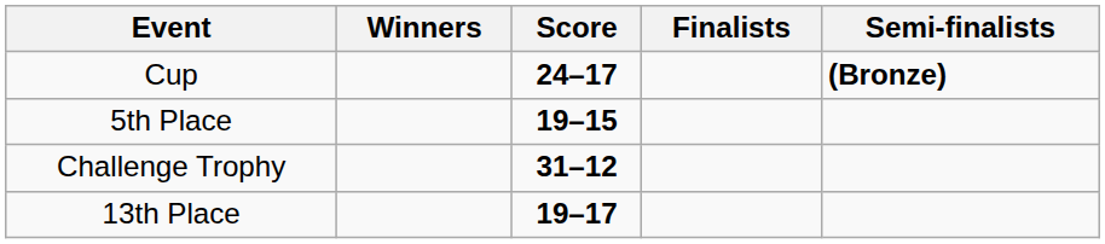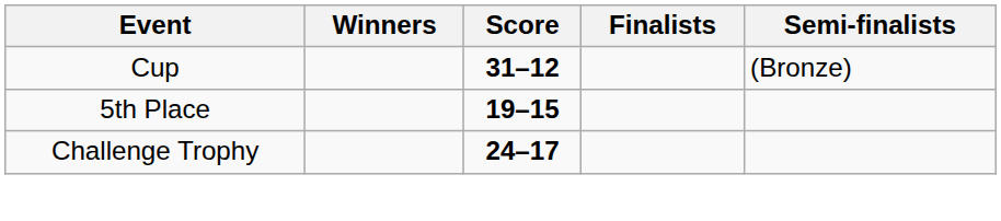Cup | Score: 24–17 -> 31–12
Cup | Semi-finalists: bold -> normal
Challenge Trophy | Score: 31–12 -> 24–17
- row: 13th Place | 19–17
